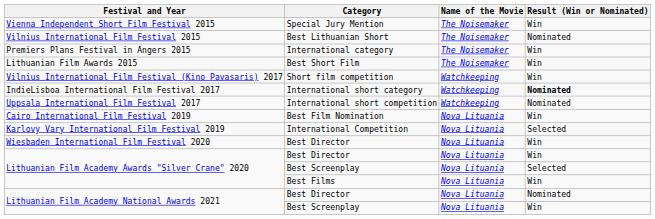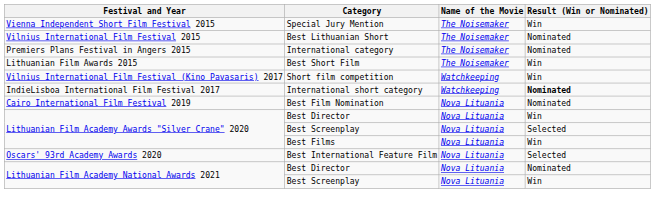Premiers Plans Festival in Angers 2015 | Result (Win or Nominated): Win -> Nominated
- row: Uppsala International Film Festival 2017 | International short competition | Watchkeeping | Nominated
Cairo International Film Festival 2019 | Result (Win or Nominated): Win -> Nominated
- row: Karlovy Vary International Film Festival 2019 | International Competition | Nova Lituania | Selected
- row: Wiesbaden International Film Festival 2020 | Best Director | Nova Lituania | Win
+ row: Oscars' 93rd Academy Awards 2020 | Best International Feature Film | Nova Lituania | Selected
